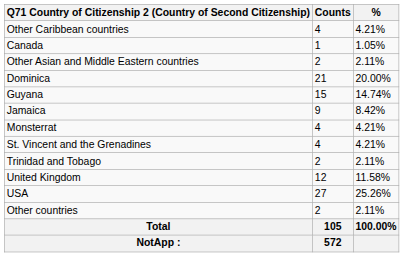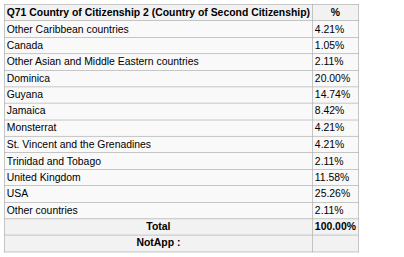- column: Counts | 4 | 1 | 2 | 21 | 15 | 9 | 4 | 4 | 2 | 12 | 27 | 2 | 105 | 572
